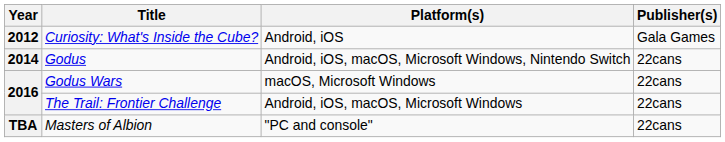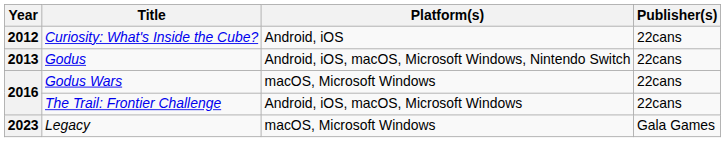Curiosity: What's Inside the Cube? | Publisher(s): Gala Games -> 22cans
Godus | Year: 2014 -> 2013
+ row: 2023 | Legacy | macOS, Microsoft Windows | Gala Games
- row: TBA | Masters of Albion | "PC and console" | 22cans
